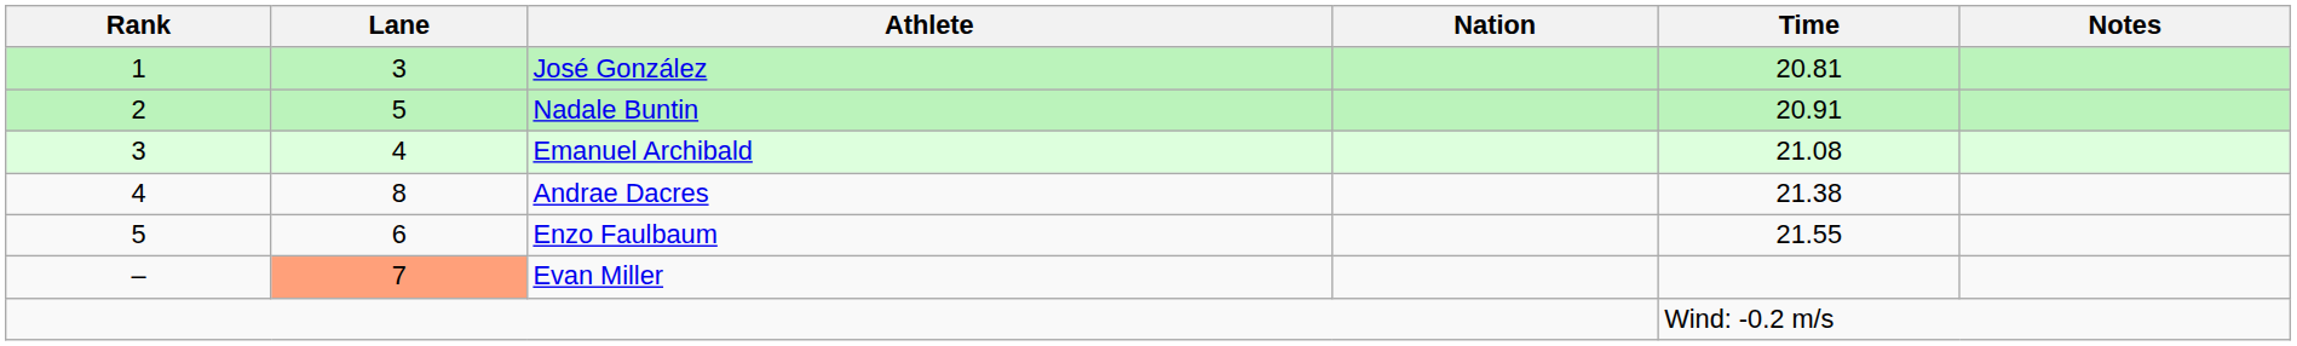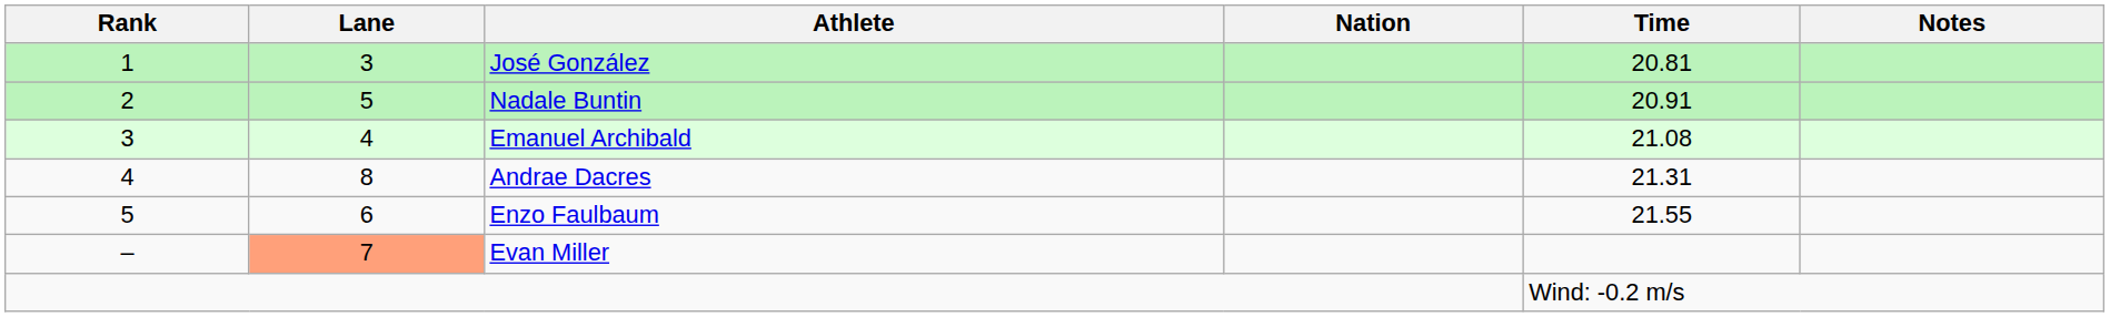Andrae Dacres | Time: 21.38 -> 21.31
